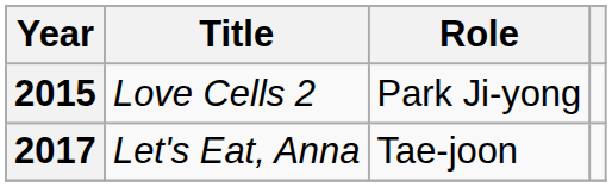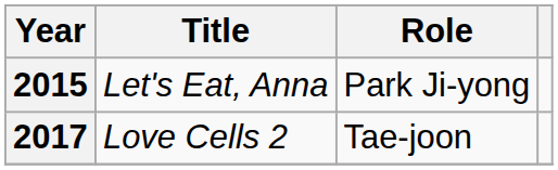2015 | Title: Love Cells 2 -> Let's Eat, Anna
2017 | Title: Let's Eat, Anna -> Love Cells 2
